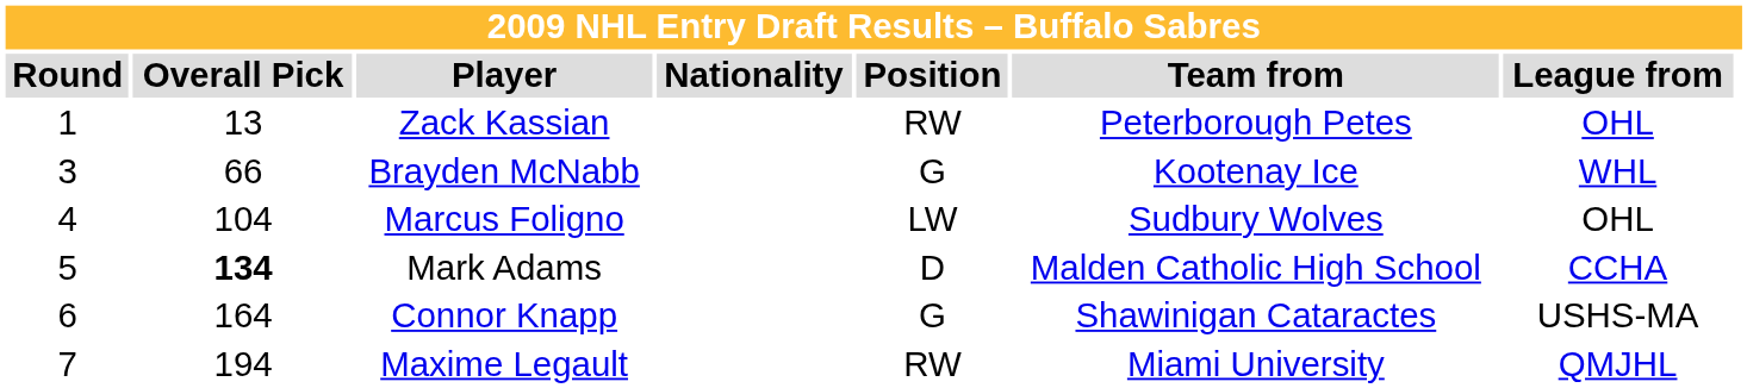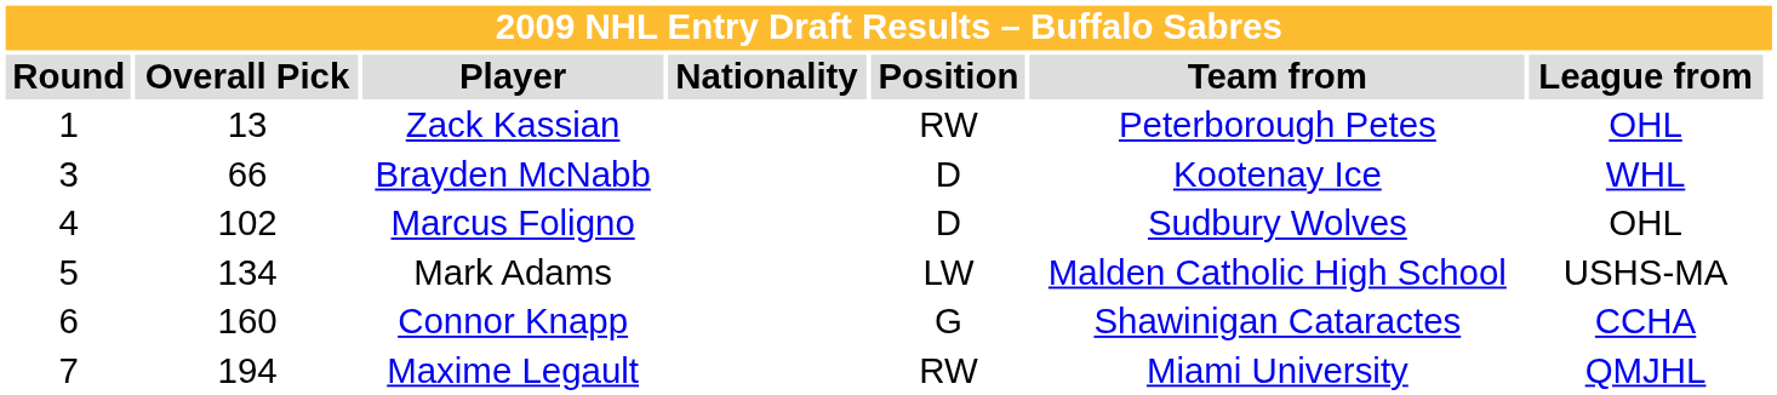Brayden McNabb | Position: G -> D
Marcus Foligno | Overall Pick: 104 -> 102
Marcus Foligno | Position: LW -> D
Mark Adams | Overall Pick: bold -> normal
Mark Adams | Position: D -> LW
Mark Adams | League from: CCHA -> USHS-MA
Connor Knapp | Overall Pick: 164 -> 160
Connor Knapp | League from: USHS-MA -> CCHA
